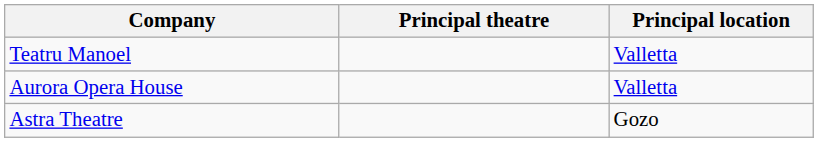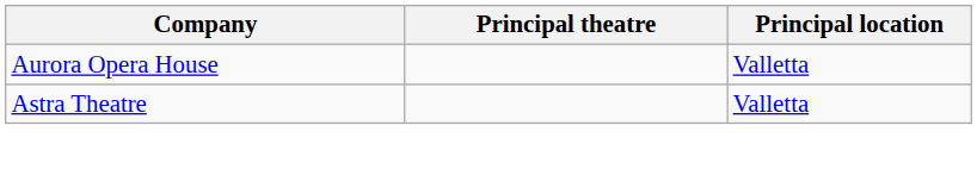- row: Teatru Manoel | Valletta
Astra Theatre | Principal location: Gozo -> Valletta
